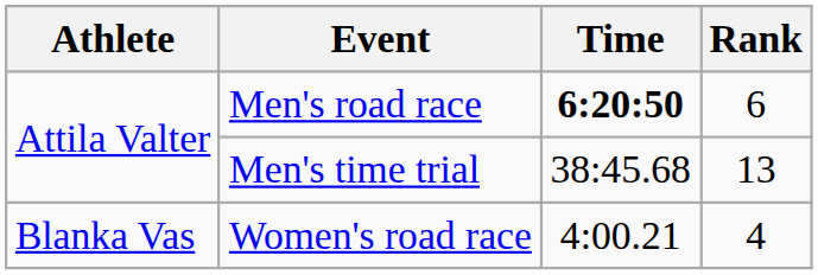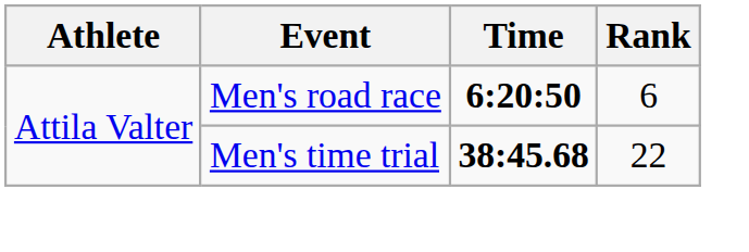Men's time trial | Time: normal -> bold
Men's time trial | Rank: 13 -> 22
- row: Blanka Vas | Women's road race | 4:00.21 | 4
